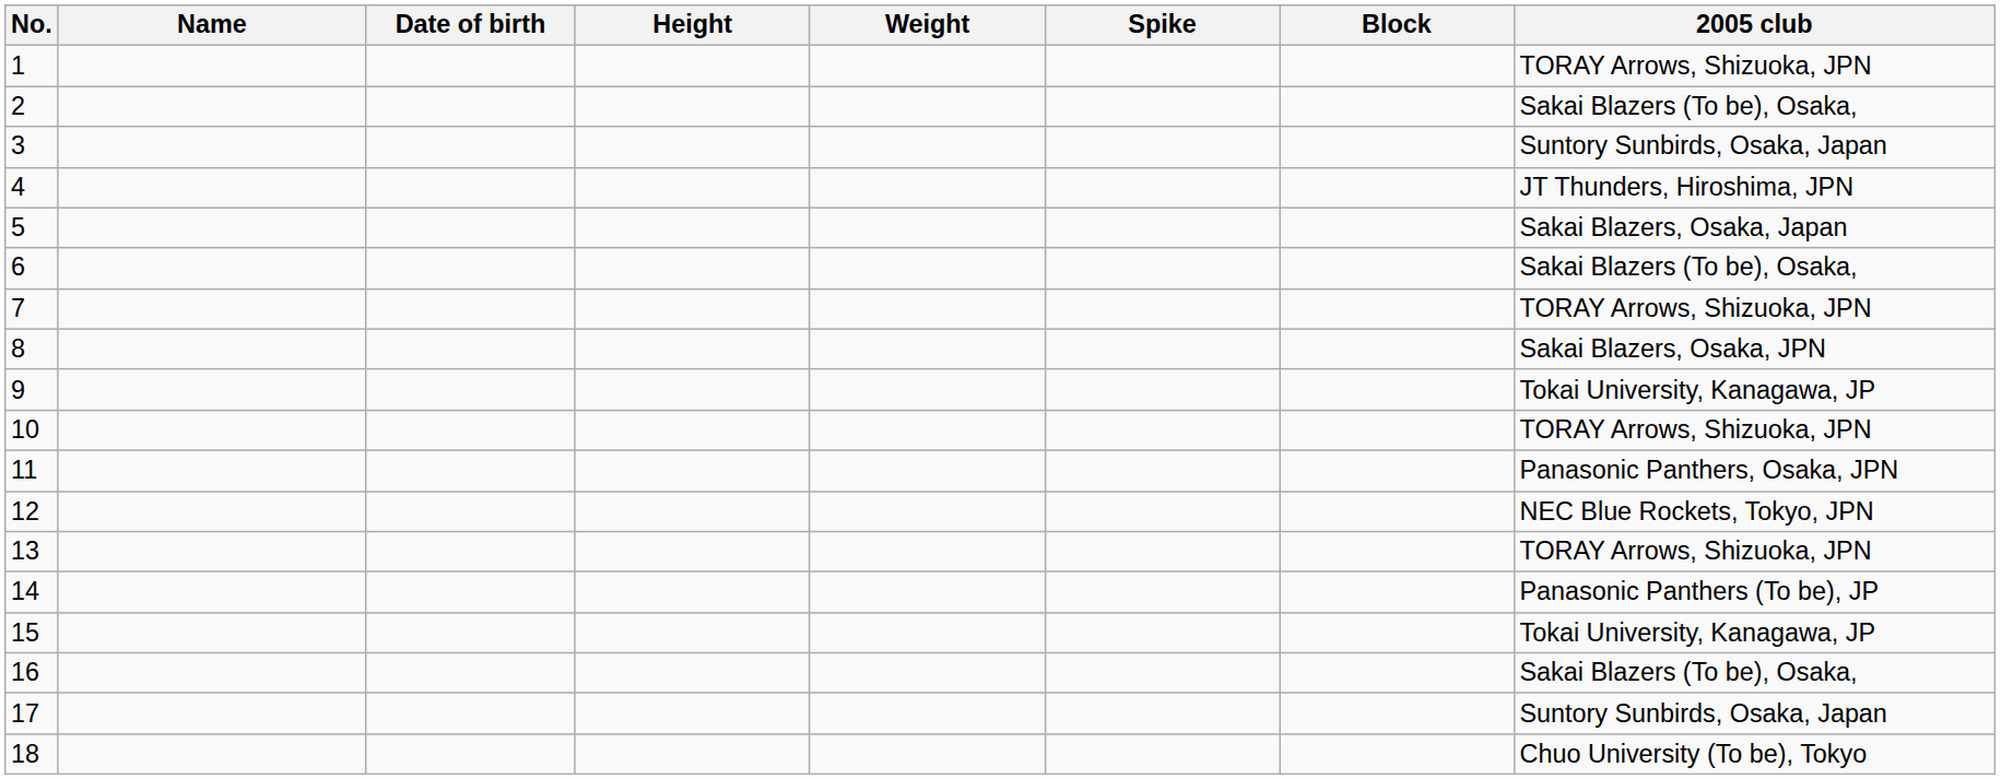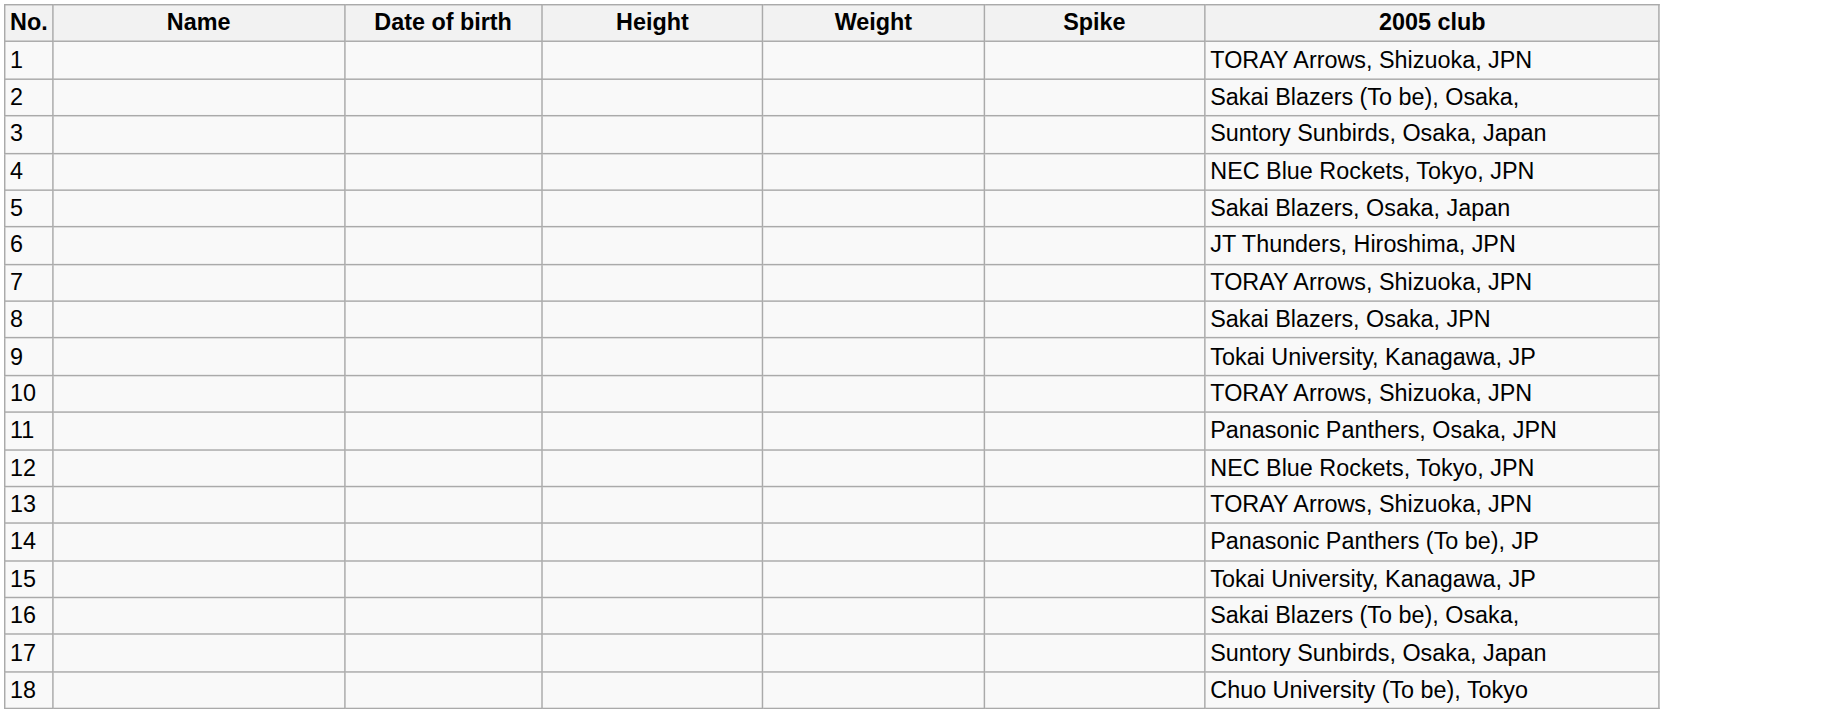- column: Block
4 | 2005 club: JT Thunders, Hiroshima, JPN -> NEC Blue Rockets, Tokyo, JPN
6 | 2005 club: Sakai Blazers (To be), Osaka, -> JT Thunders, Hiroshima, JPN
